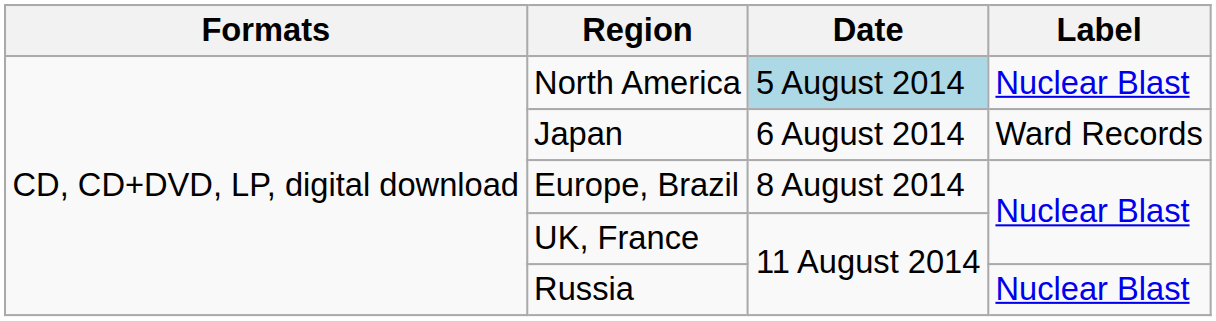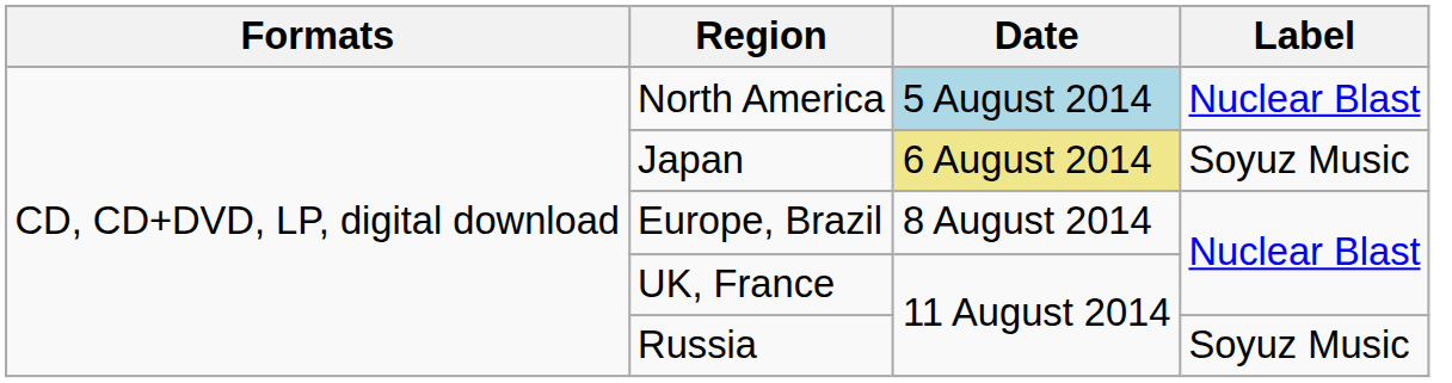Japan | Date: no background -> khaki background
Japan | Label: Ward Records -> Soyuz Music
Russia | Label: Nuclear Blast -> Soyuz Music
